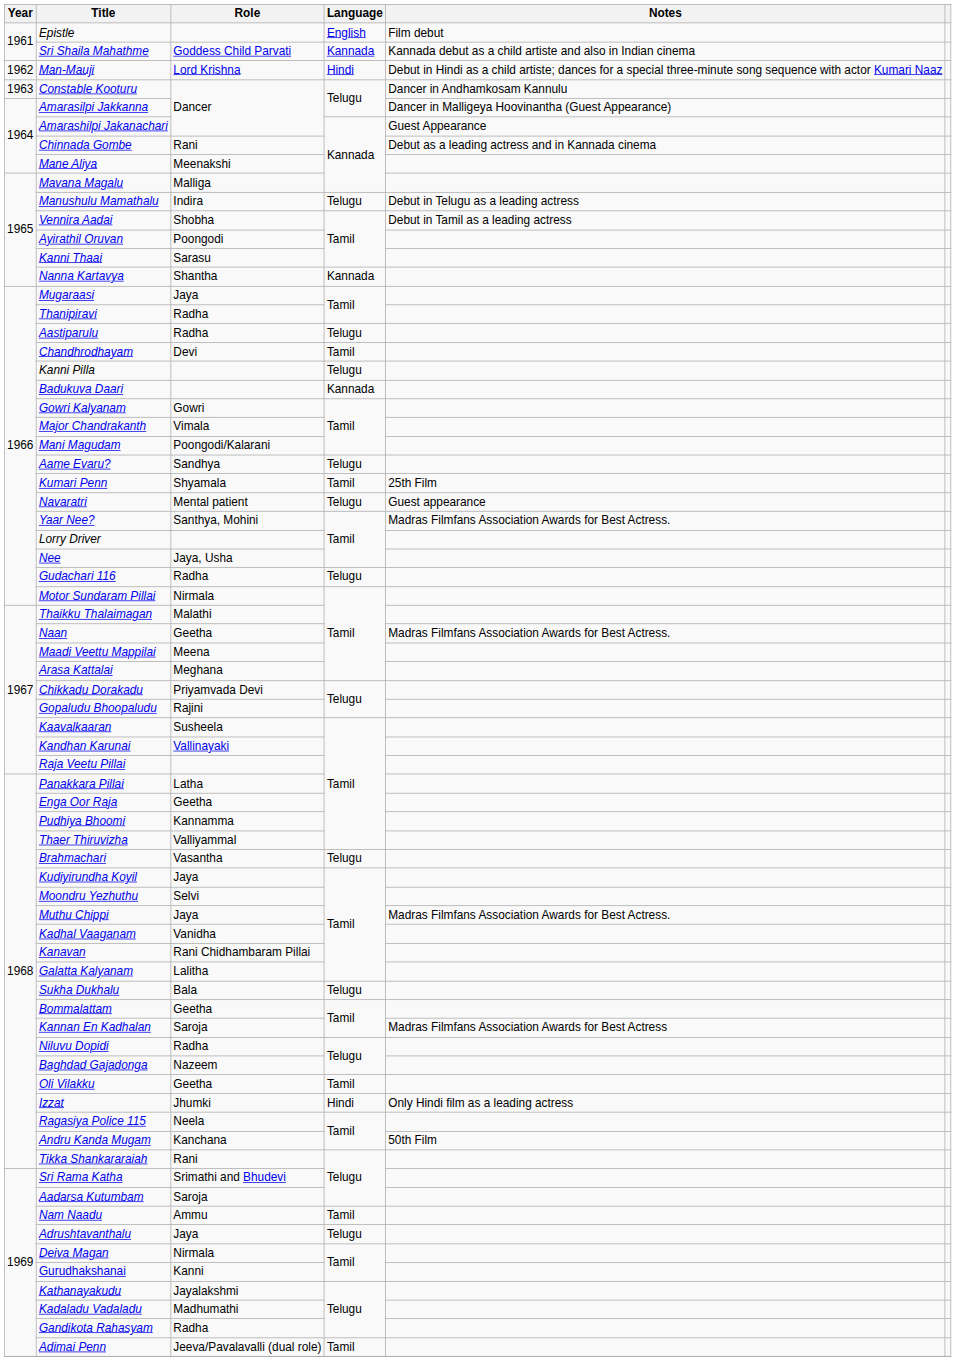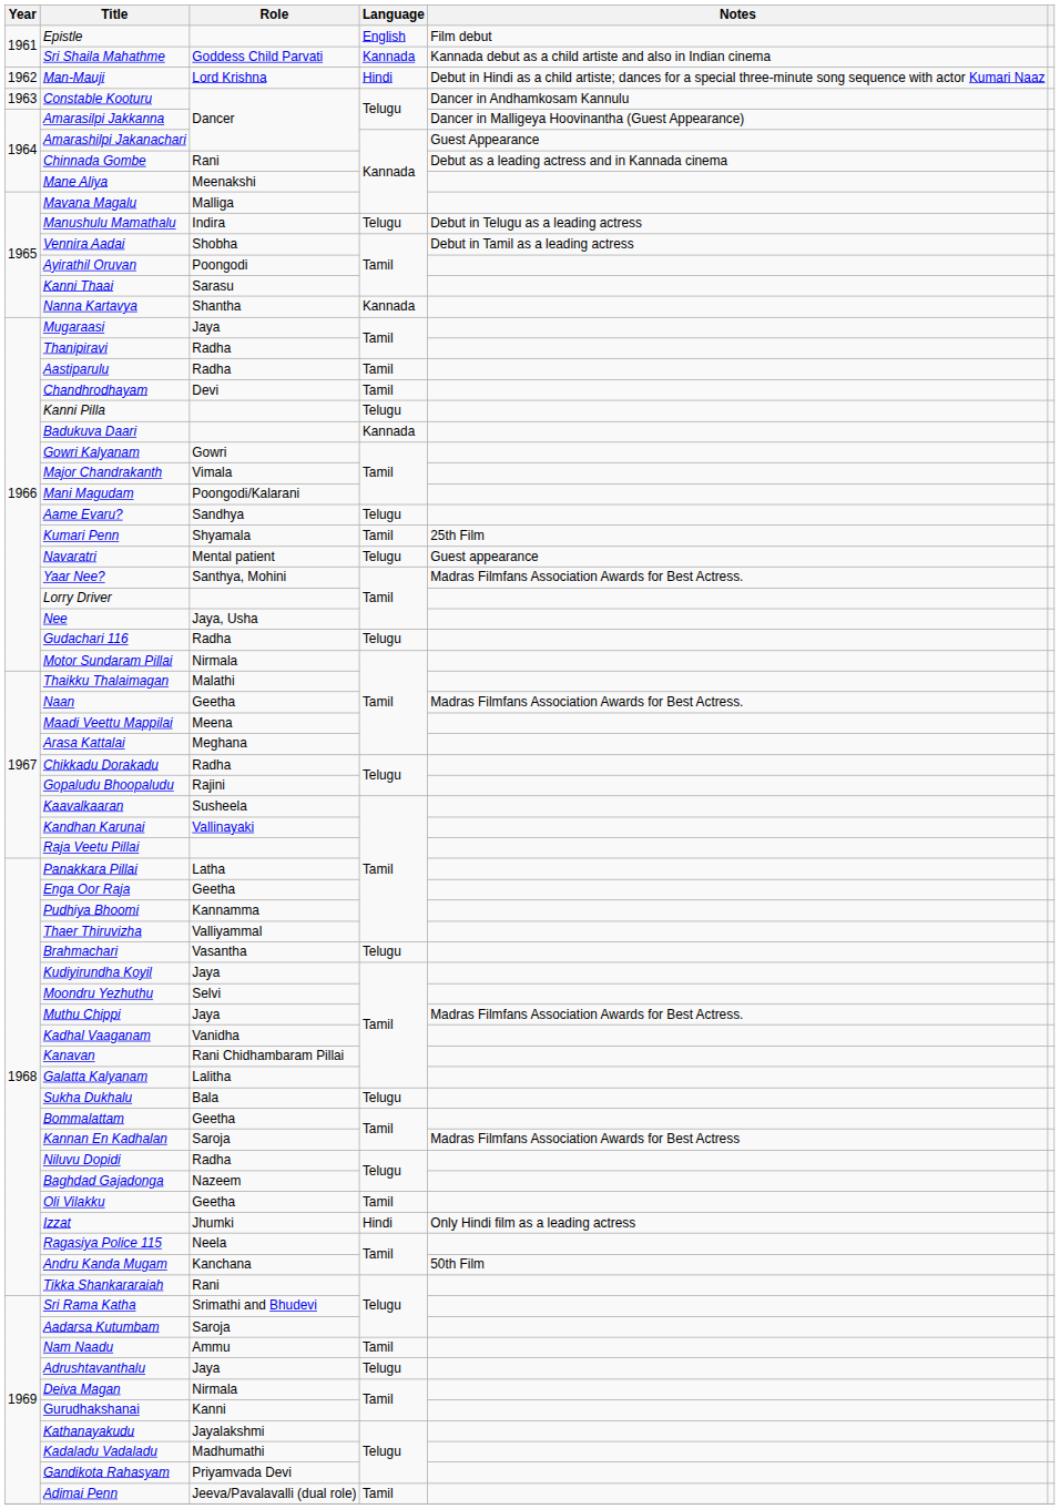Aastiparulu | Language: Telugu -> Tamil
Chikkadu Dorakadu | Role: Priyamvada Devi -> Radha
Gandikota Rahasyam | Role: Radha -> Priyamvada Devi
